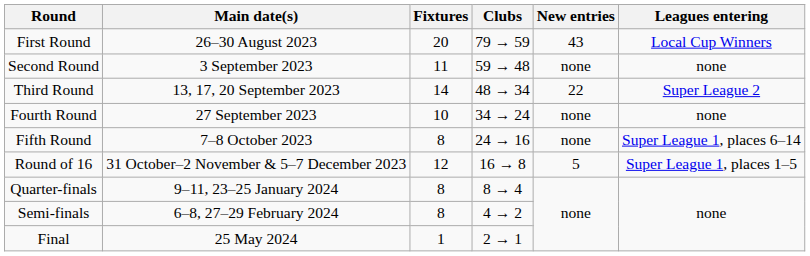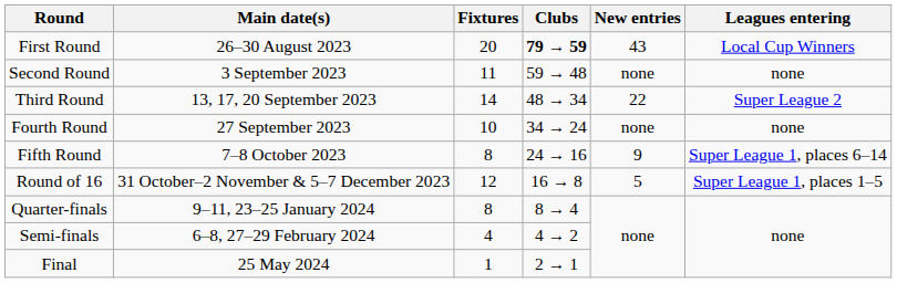First Round | Clubs: normal -> bold
Fifth Round | New entries: none -> 9
Semi-finals | Fixtures: 8 -> 4
